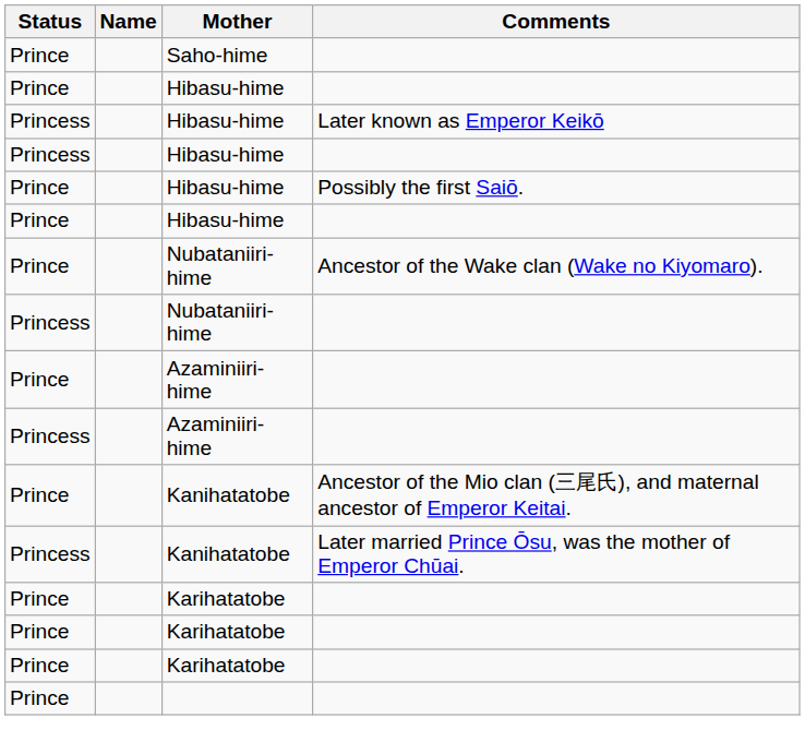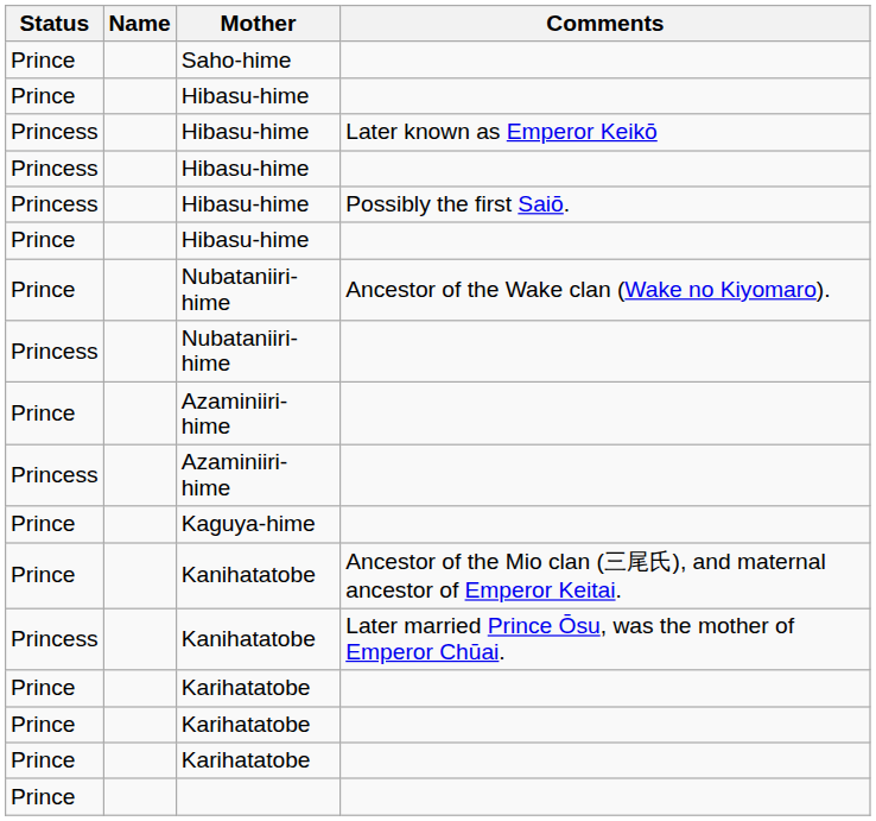Hibasu-hime / Possibly the first Saiō. | Status: Prince -> Princess
+ row: Prince | Kaguya-hime
